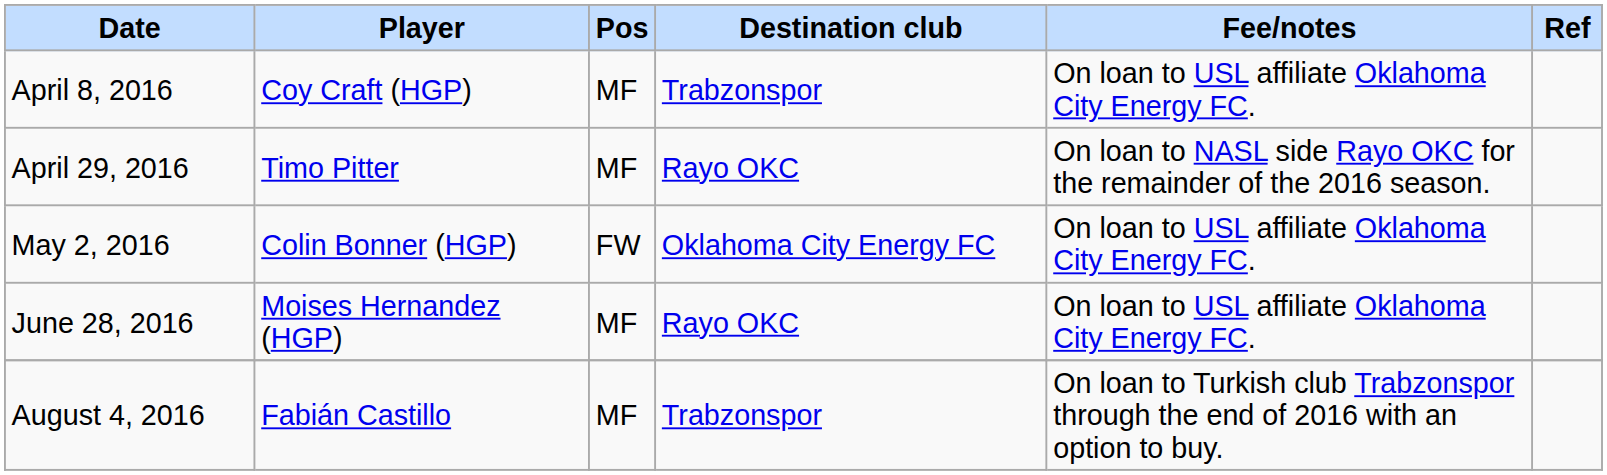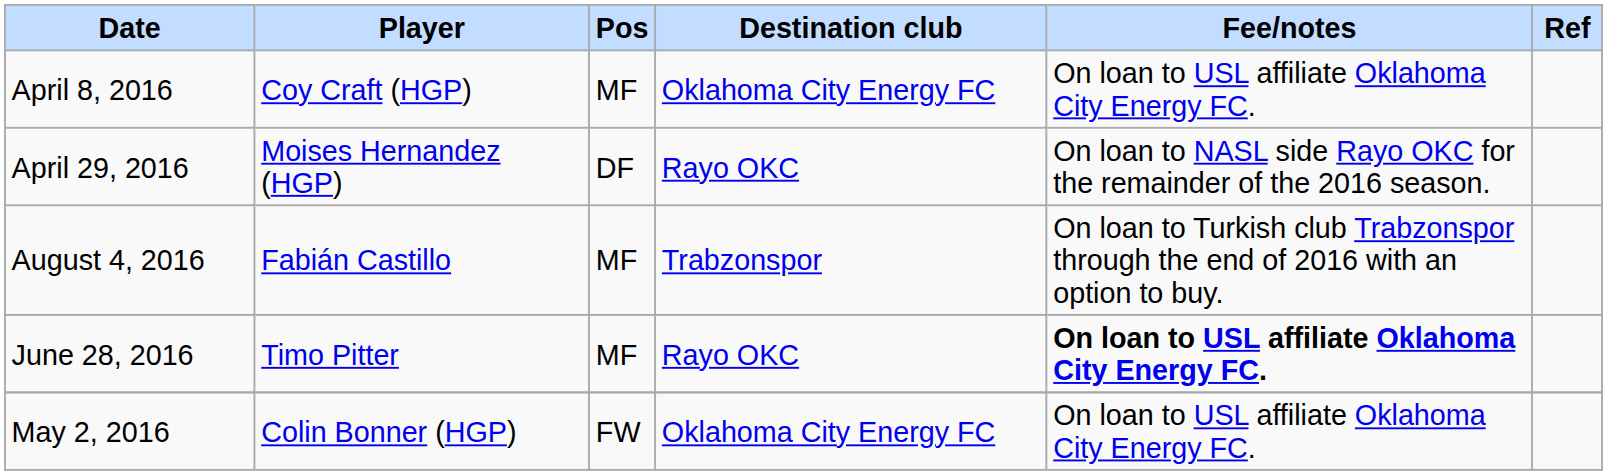April 8, 2016 | Destination club: Trabzonspor -> Oklahoma City Energy FC
April 29, 2016 | Player: Timo Pitter -> Moises Hernandez (HGP)
April 29, 2016 | Pos: MF -> DF
rows swapped: May 2, 2016 <-> August 4, 2016
June 28, 2016 | Player: Moises Hernandez (HGP) -> Timo Pitter
June 28, 2016 | Fee/notes: normal -> bold
